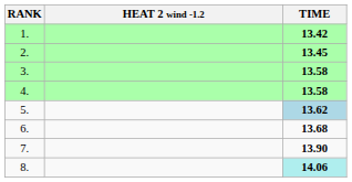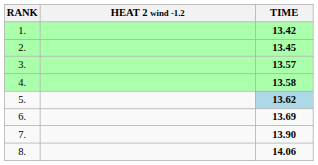3. | TIME: 13.58 -> 13.57
6. | TIME: 13.68 -> 13.69
8. | TIME: paleturquoise background -> no background
